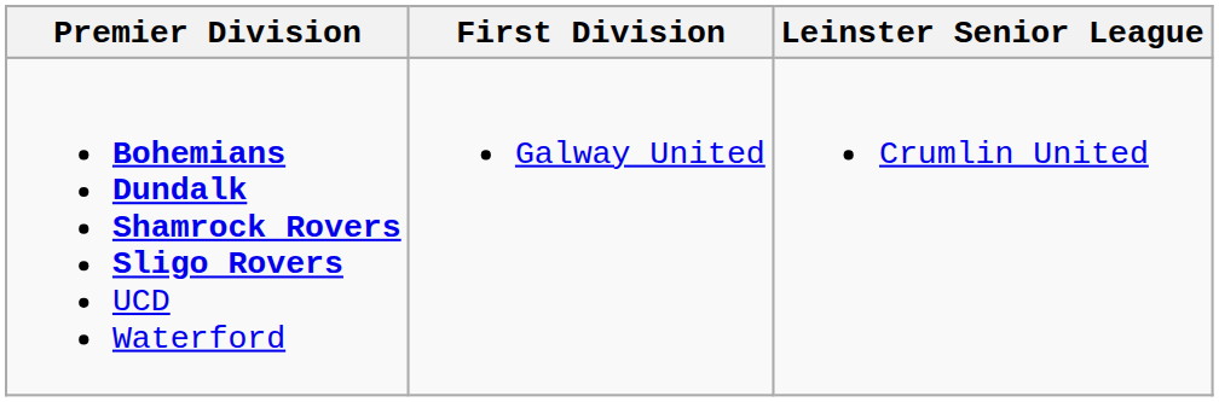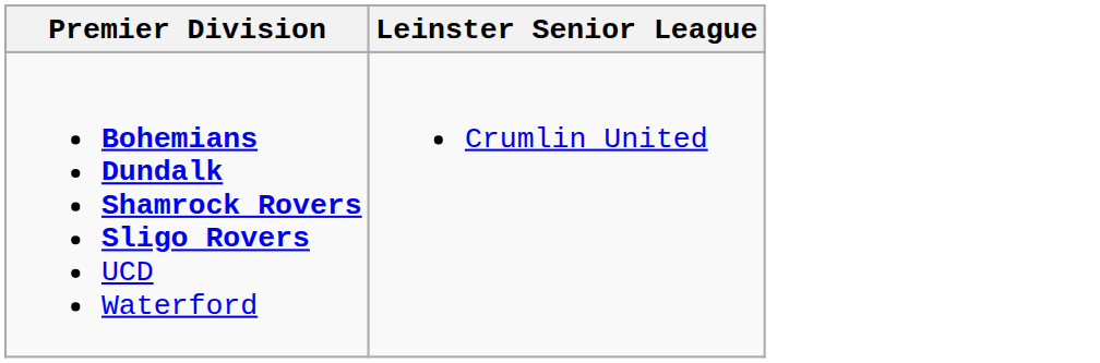- column: First Division | Galway United
